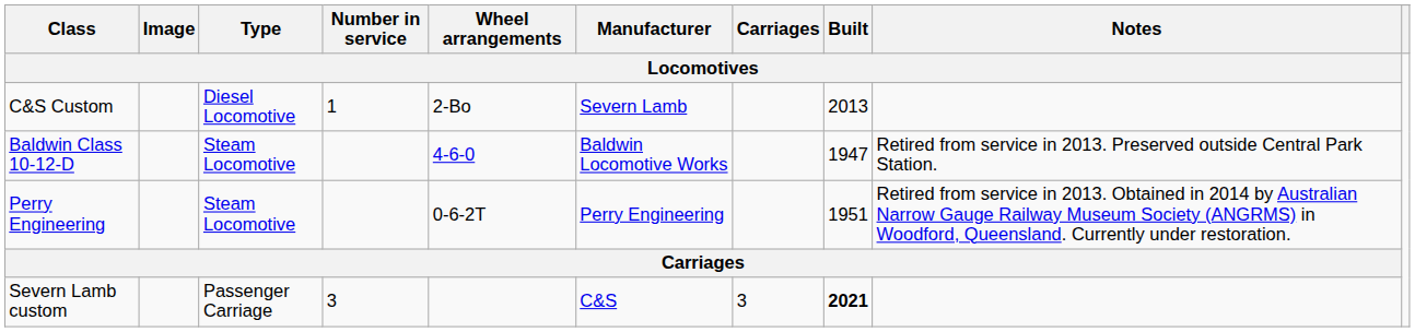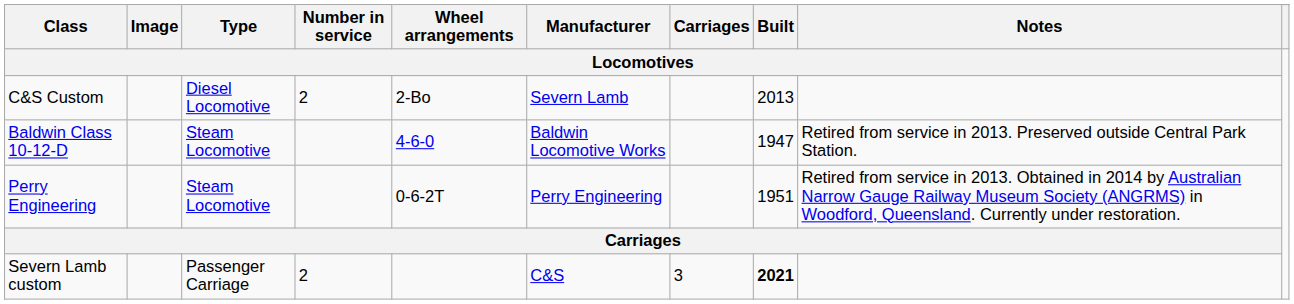C&S Custom | Number in service / Locomotives: 1 -> 2
Severn Lamb custom | Number in service / Locomotives: 3 -> 2
